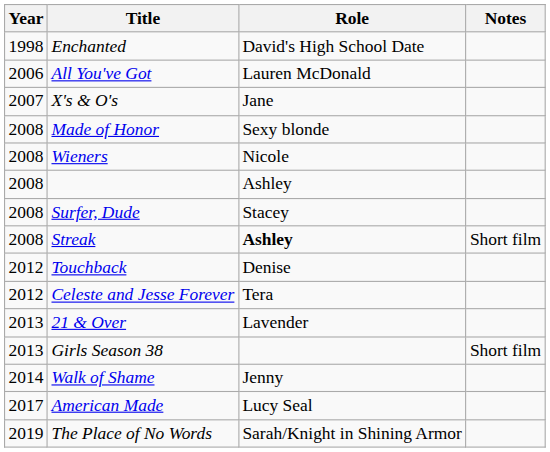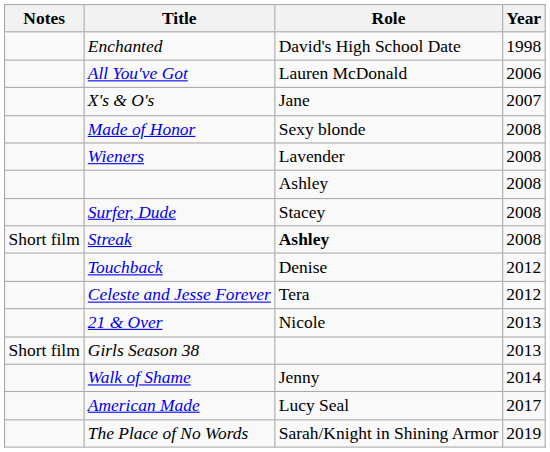columns swapped: Year <-> Notes
Wieners | Role: Nicole -> Lavender
21 & Over | Role: Lavender -> Nicole
